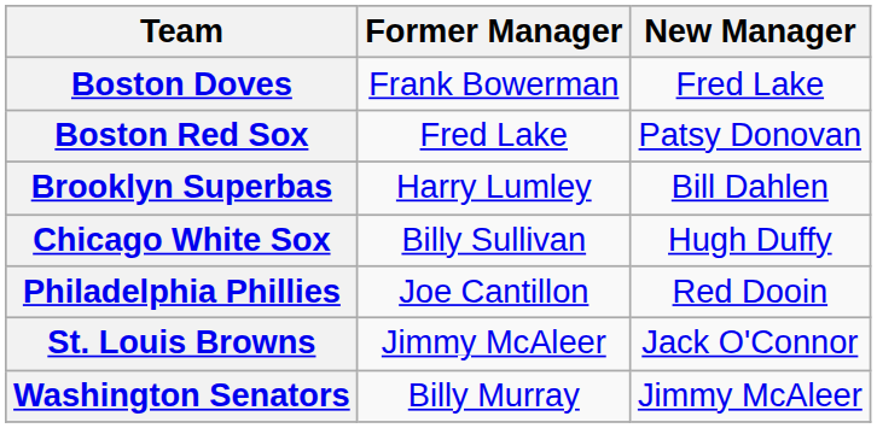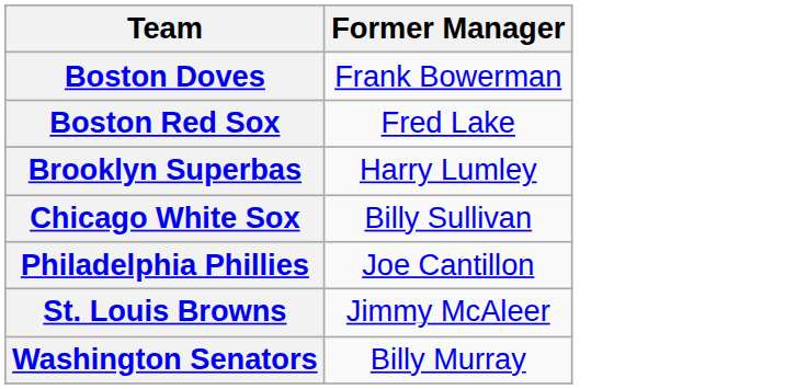- column: New Manager | Fred Lake | Patsy Donovan | Bill Dahlen | Hugh Duffy | Red Dooin | Jack O'Connor | Jimmy McAleer
